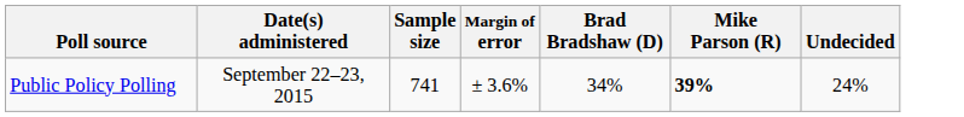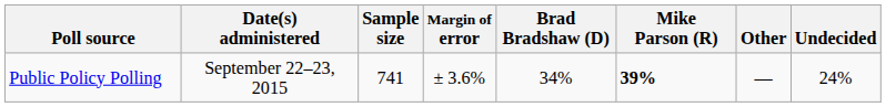+ column: Other | —
